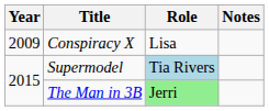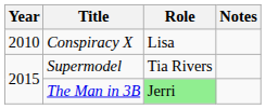Conspiracy X | Year: 2009 -> 2010
Supermodel | Role: lightblue background -> no background
